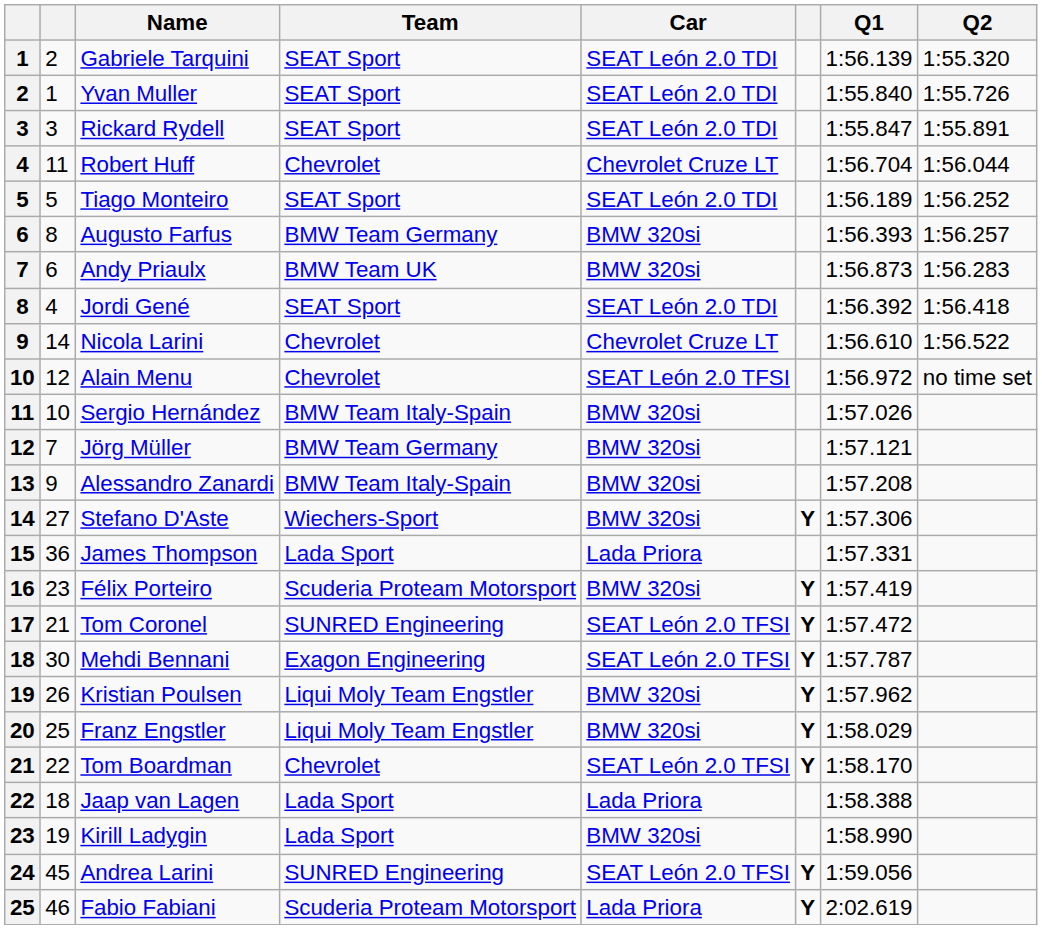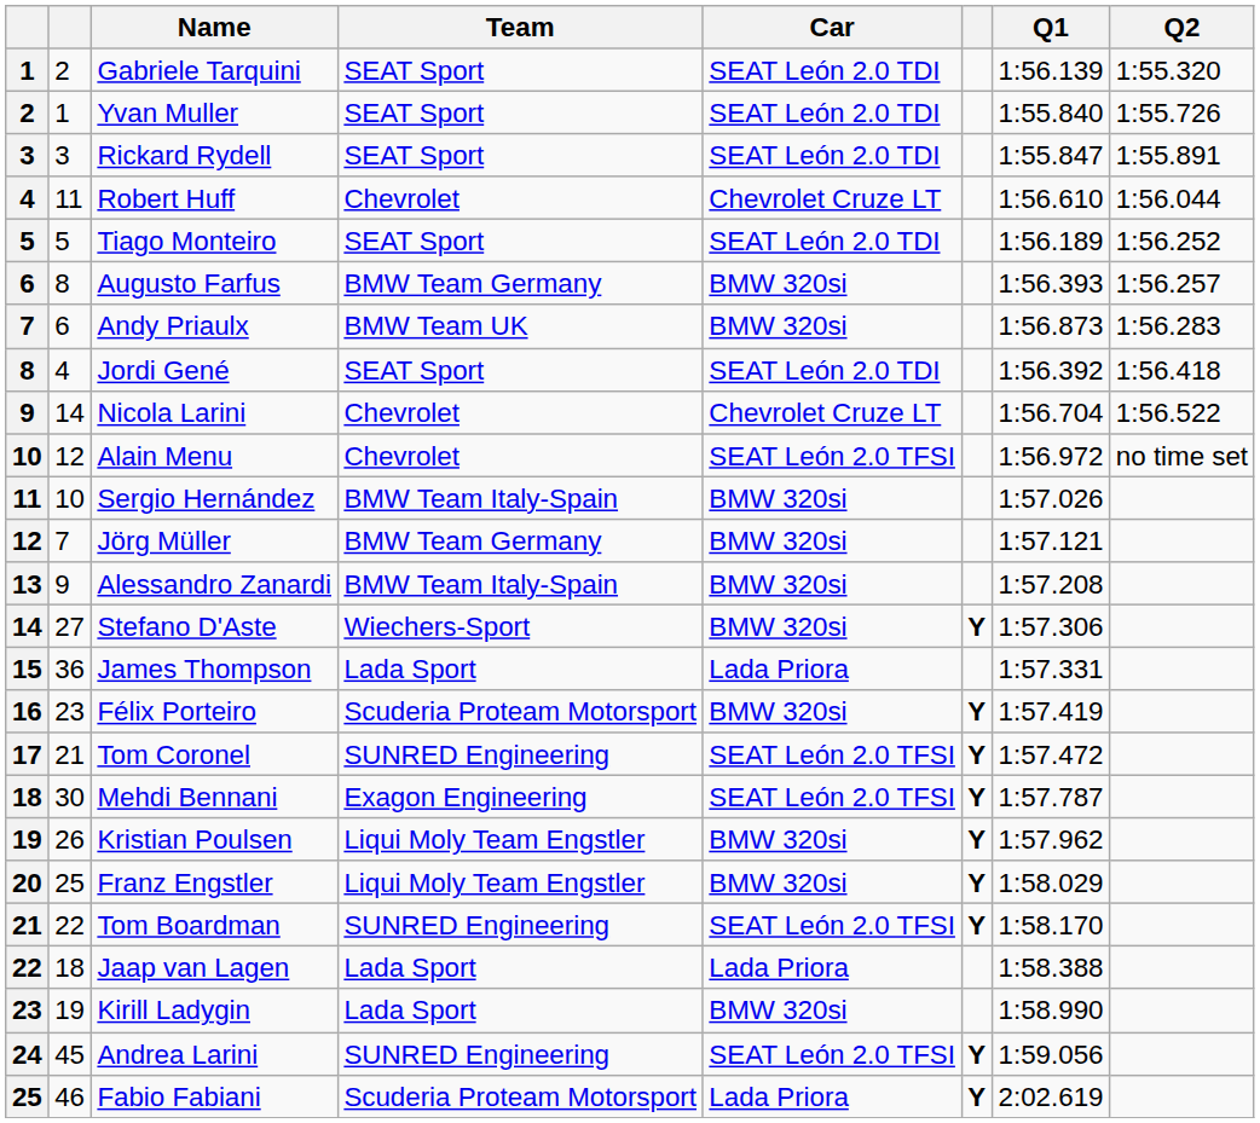Robert Huff | Q1: 1:56.704 -> 1:56.610
Nicola Larini | Q1: 1:56.610 -> 1:56.704
Tom Boardman | Team: Chevrolet -> SUNRED Engineering
